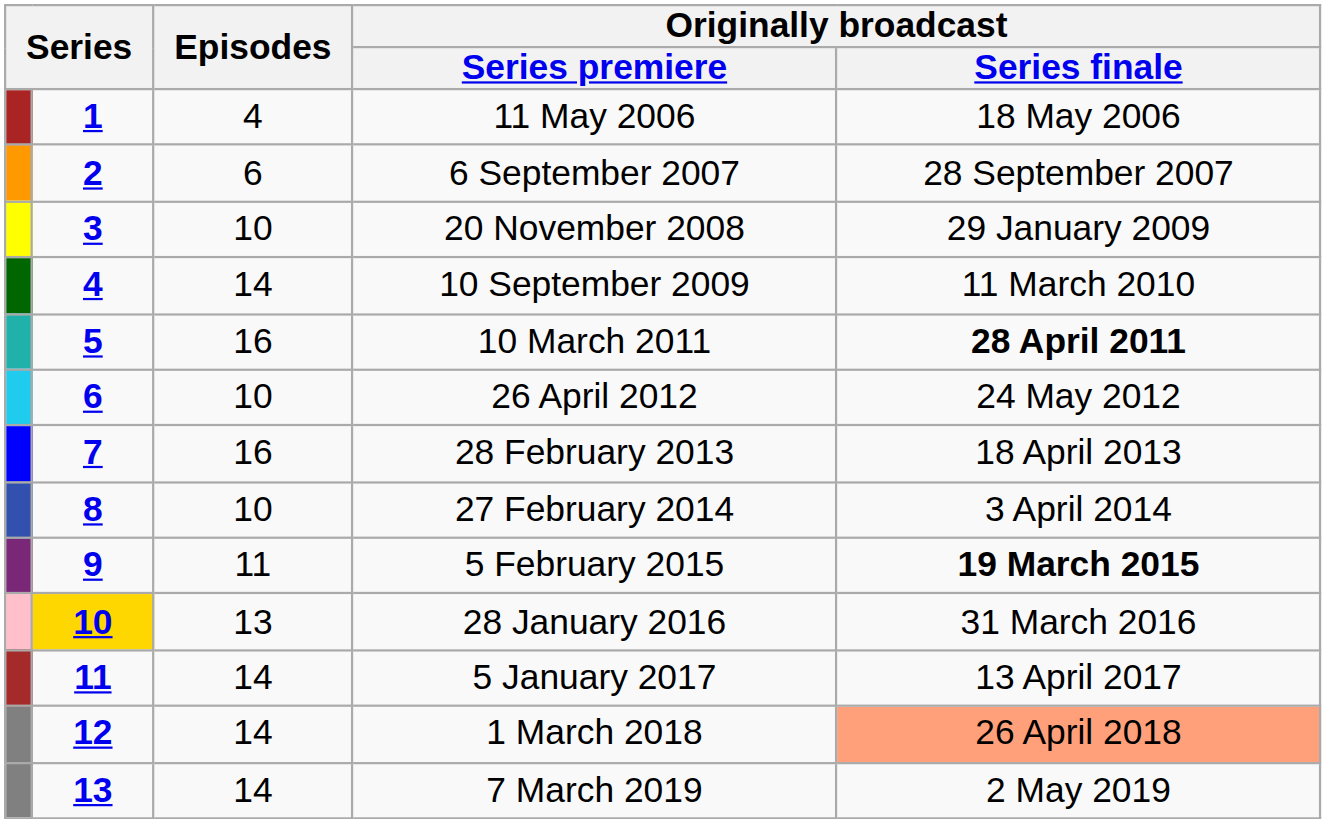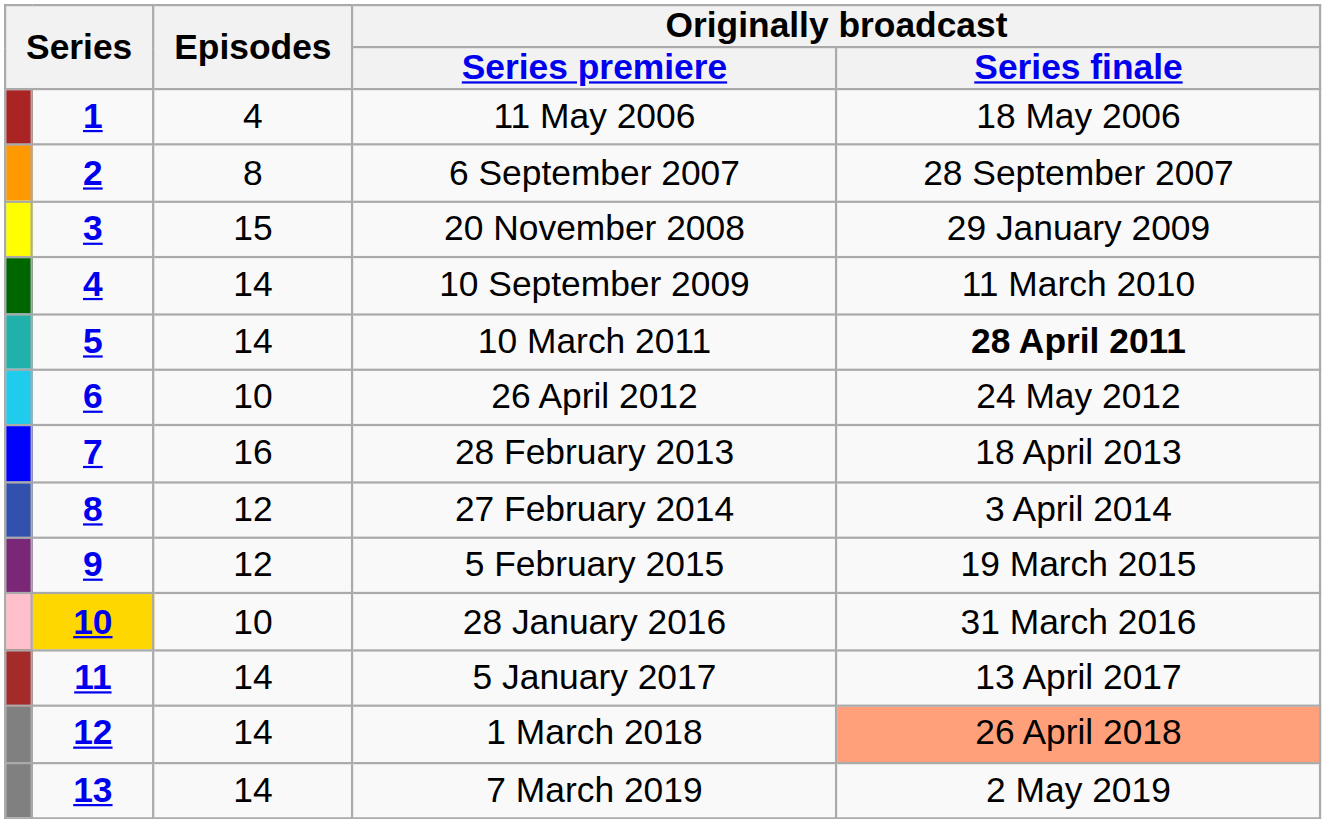6 September 2007 | Episodes: 6 -> 8
20 November 2008 | Episodes: 10 -> 15
10 March 2011 | Episodes: 16 -> 14
27 February 2014 | Episodes: 10 -> 12
5 February 2015 | Episodes: 11 -> 12
5 February 2015 | Originally broadcast / Series finale: bold -> normal
28 January 2016 | Episodes: 13 -> 10
